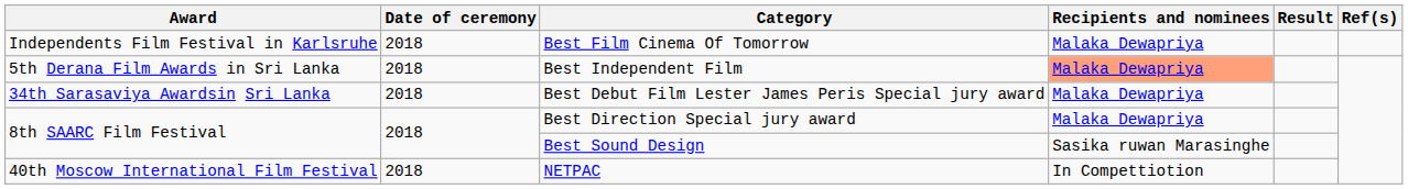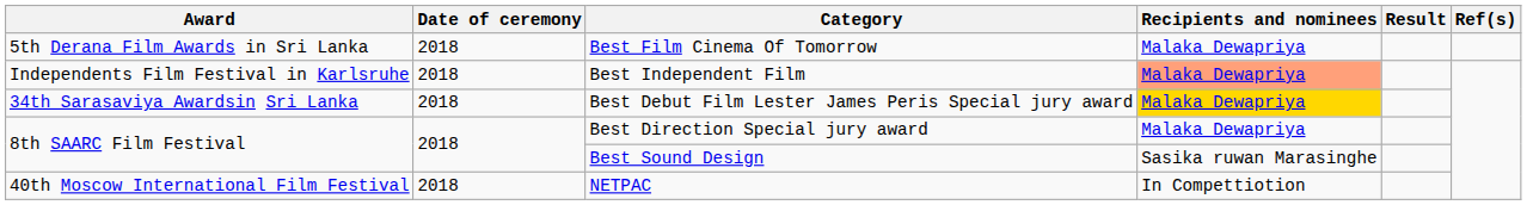Best Film Cinema Of Tomorrow | Award: Independents Film Festival in Karlsruhe -> 5th Derana Film Awards in Sri Lanka
Best Independent Film | Award: 5th Derana Film Awards in Sri Lanka -> Independents Film Festival in Karlsruhe
Best Debut Film Lester James Peris Special jury award | Recipients and nominees: no background -> gold background
